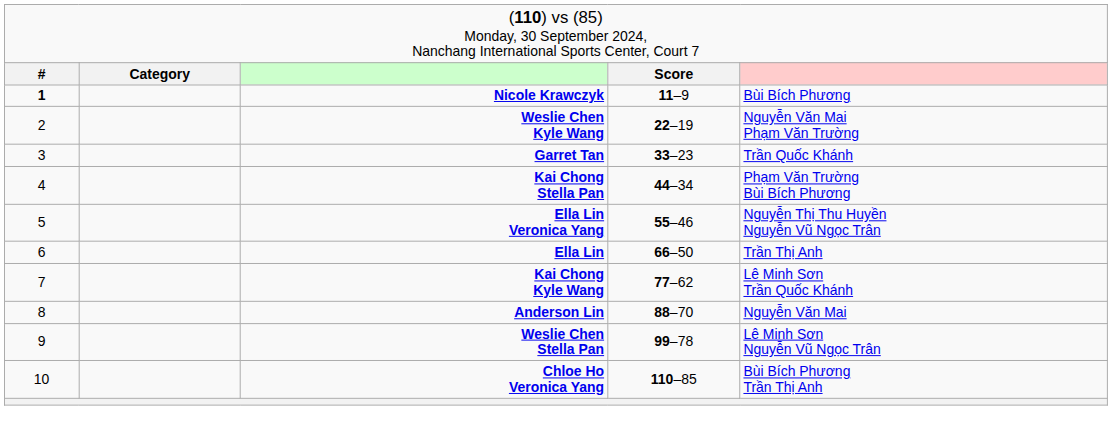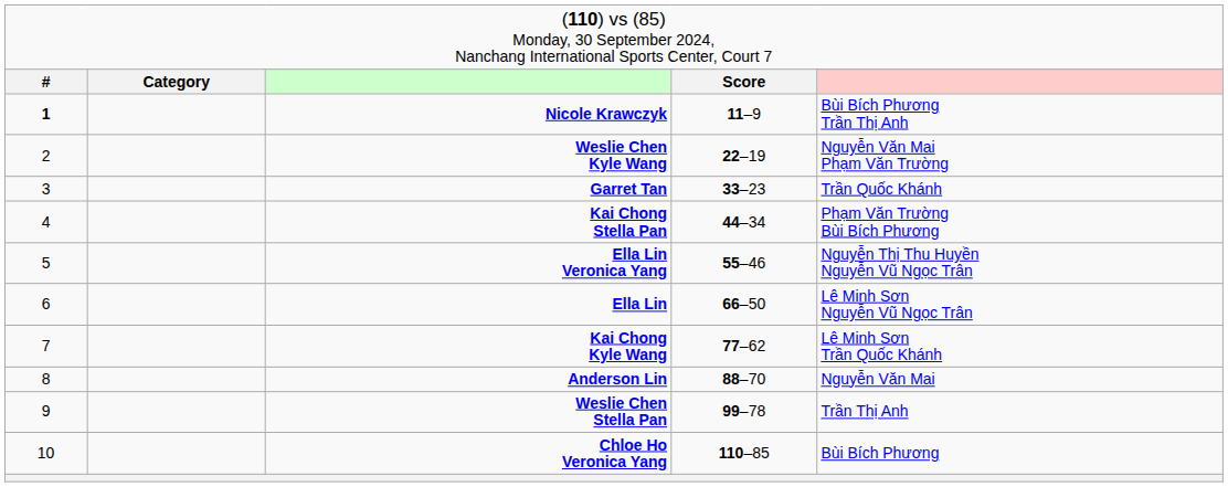Nicole Krawczyk | column 5: Bùi Bích Phương -> Bùi Bích Phương Trần Thị Anh
Ella Lin | column 5: Trần Thị Anh -> Lê Minh Sơn Nguyễn Vũ Ngọc Trân
Weslie Chen Stella Pan | column 5: Lê Minh Sơn Nguyễn Vũ Ngọc Trân -> Trần Thị Anh
Chloe Ho Veronica Yang | column 5: Bùi Bích Phương Trần Thị Anh -> Bùi Bích Phương
